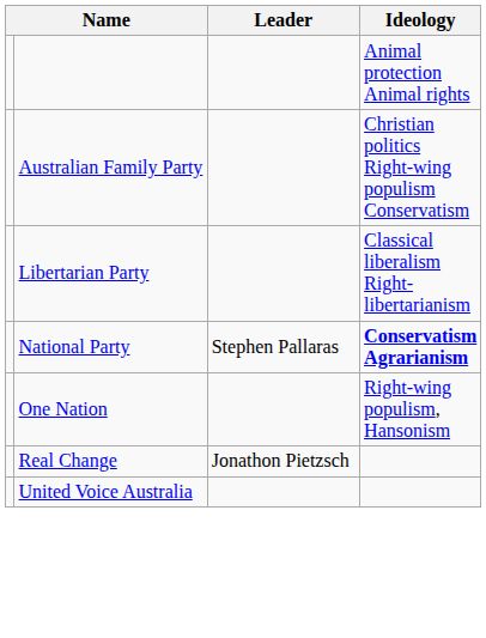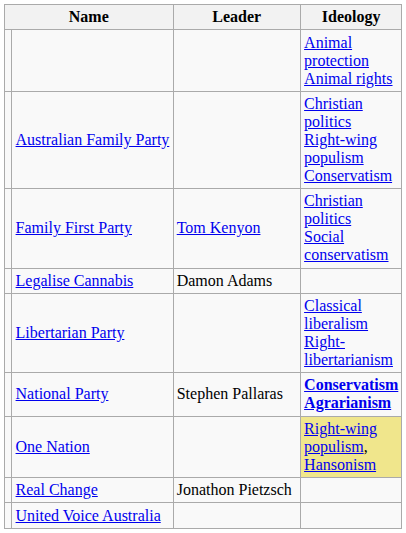+ row: Family First Party | Tom Kenyon | Christian politics Social conservatism
+ row: Legalise Cannabis | Damon Adams
One Nation | Ideology: no background -> khaki background
